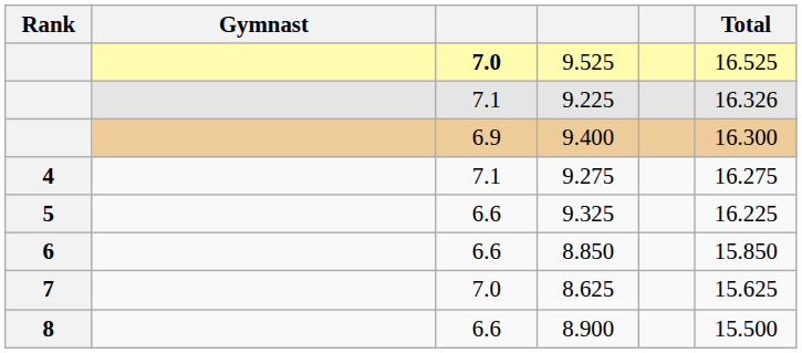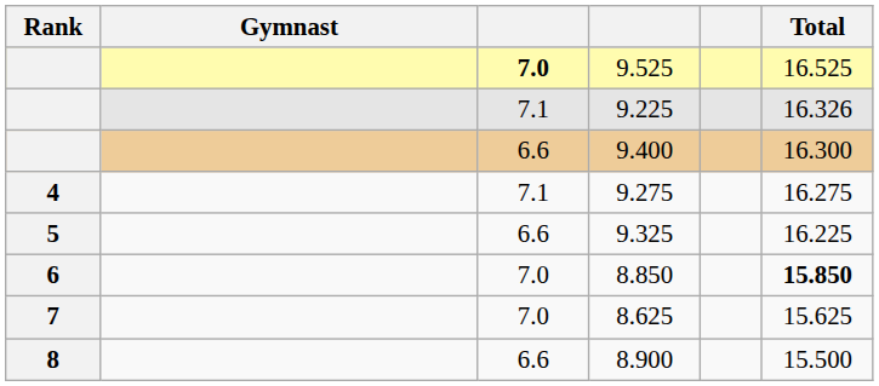9.400 | column 3: 6.9 -> 6.6
8.850 | column 3: 6.6 -> 7.0
8.850 | Total: normal -> bold
